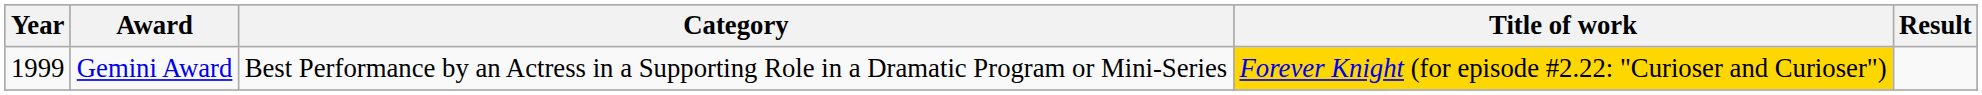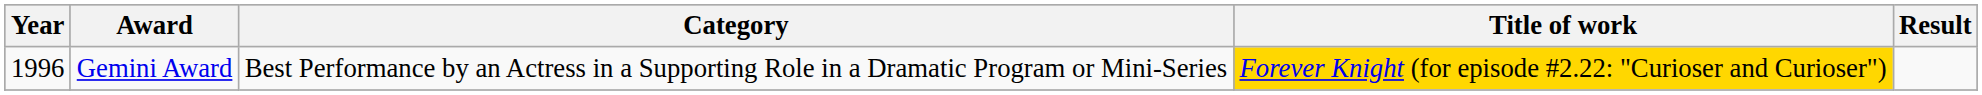Gemini Award | Year: 1999 -> 1996
